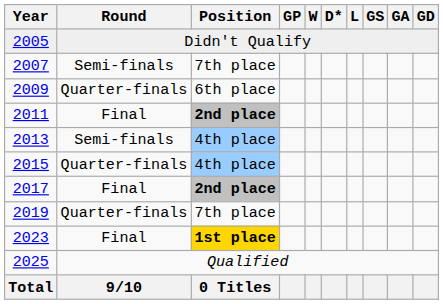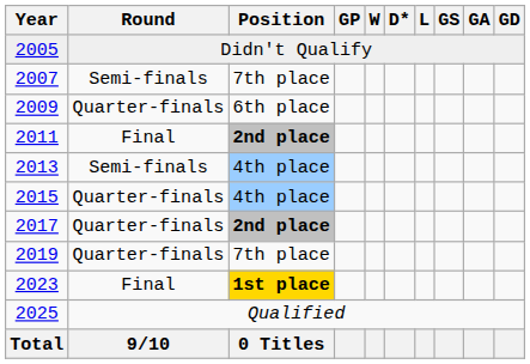2017 | Round: Final -> Quarter-finals
